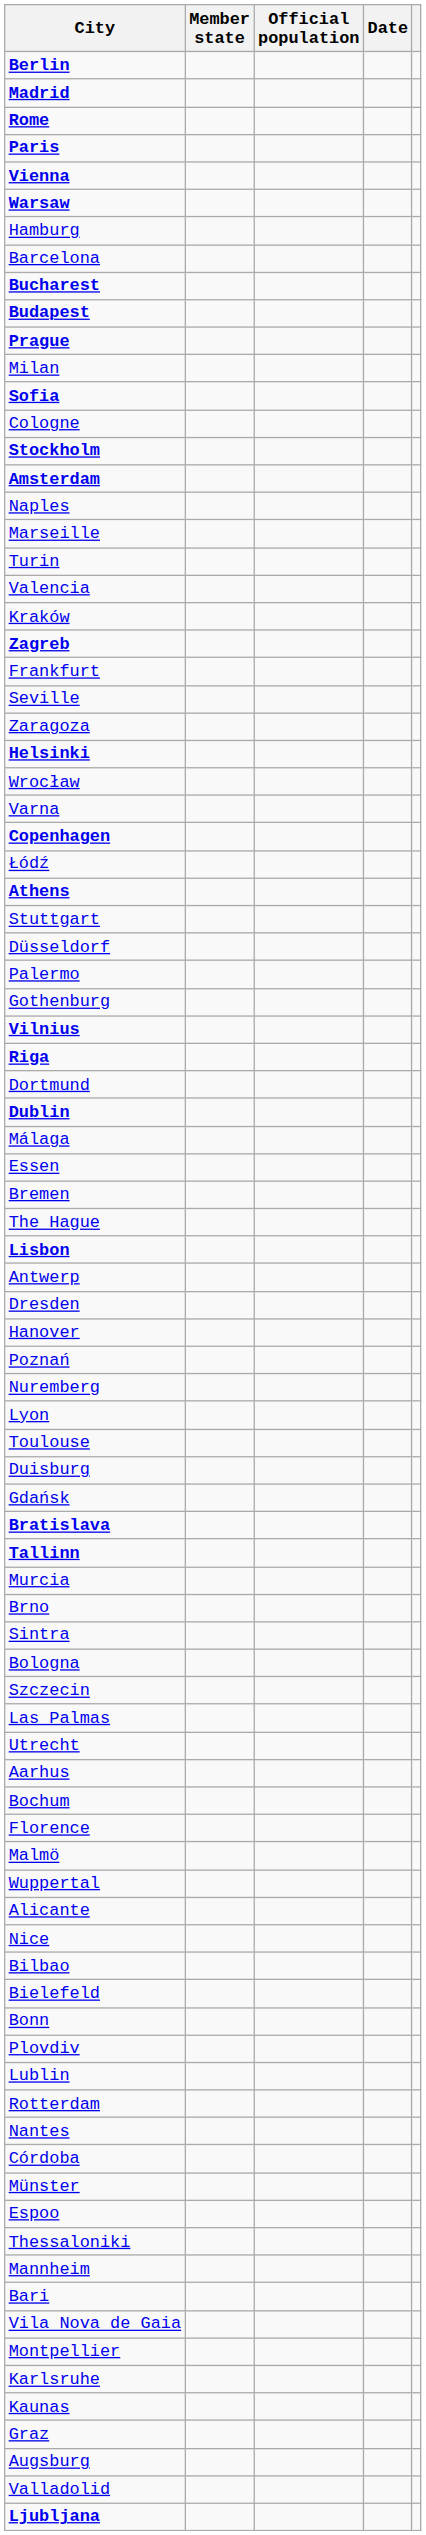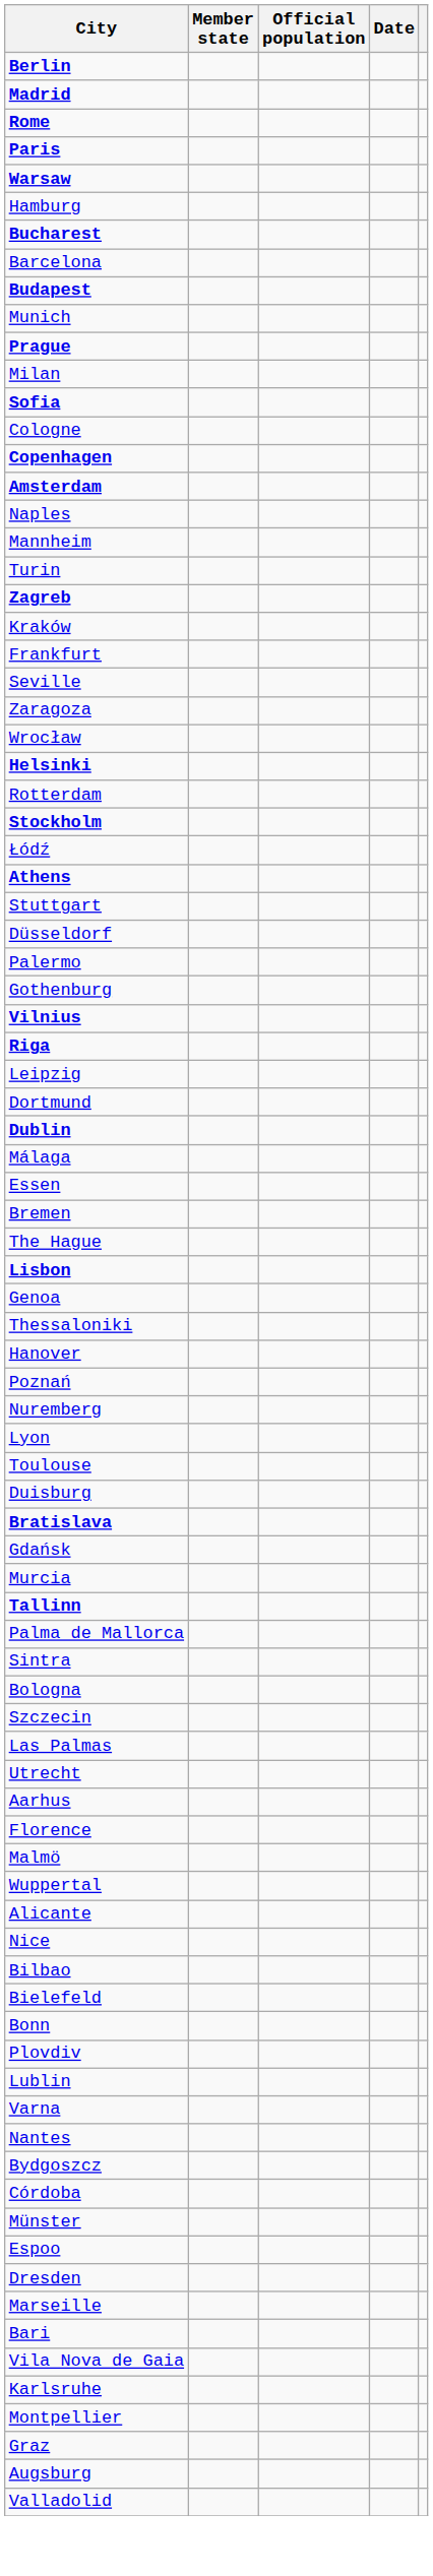- row: Vienna
rows swapped: Bucharest <-> Barcelona
+ row: Munich
rows swapped: Stockholm <-> Copenhagen
rows swapped: Marseille <-> Mannheim
- row: Valencia
rows swapped: Kraków <-> Zagreb
rows swapped: Helsinki <-> Wrocław
rows swapped: Rotterdam <-> Varna
+ row: Leipzig
- row: Antwerp
+ row: Genoa
rows swapped: Dresden <-> Thessaloniki
rows swapped: Gdańsk <-> Bratislava
rows swapped: Murcia <-> Tallinn
+ row: Palma de Mallorca
- row: Brno
- row: Bochum
+ row: Bydgoszcz
rows swapped: Karlsruhe <-> Montpellier
- row: Kaunas
- row: Ljubljana
